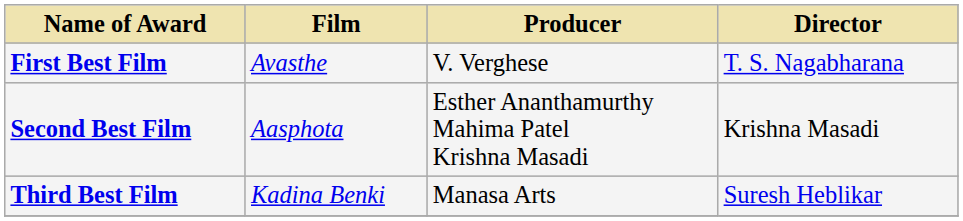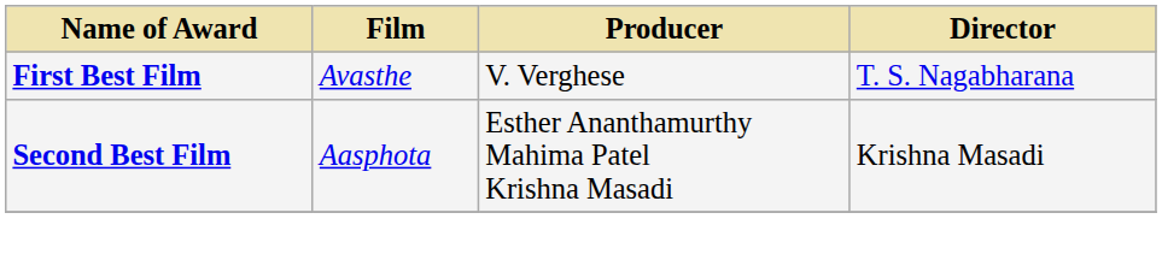- row: Third Best Film | Kadina Benki | Manasa Arts | Suresh Heblikar
